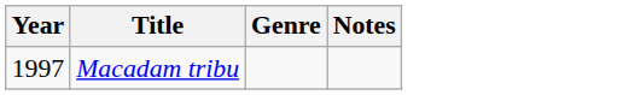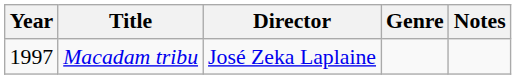+ column: Director | José Zeka Laplaine
